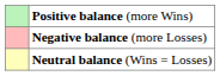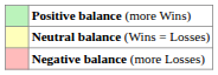rows swapped: Neutral balance (Wins = Losses) <-> Negative balance (more Losses)
